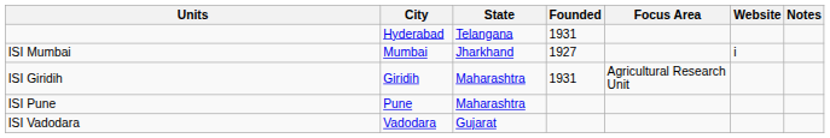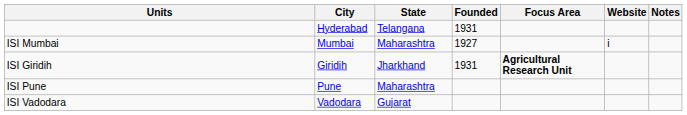ISI Mumbai | State: Jharkhand -> Maharashtra
ISI Giridih | State: Maharashtra -> Jharkhand
ISI Giridih | Focus Area: normal -> bold
